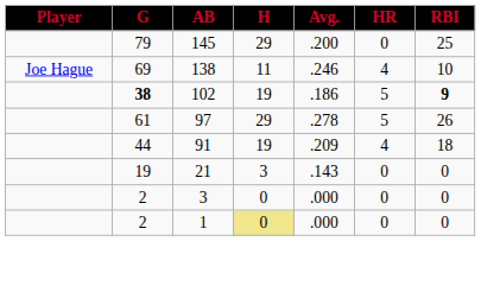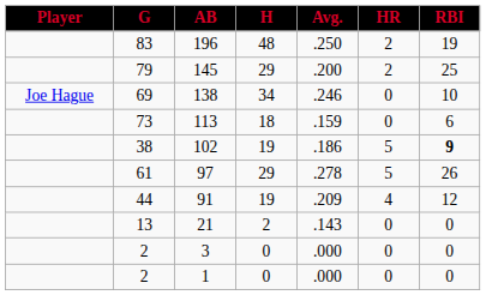+ row: 83 | 196 | 48 | .250 | 2 | 19
145 | HR: 0 -> 2
138 | H: 11 -> 34
138 | HR: 4 -> 0
+ row: 73 | 113 | 18 | .159 | 0 | 6
102 | G: bold -> normal
91 | RBI: 18 -> 12
21 | G: 19 -> 13
21 | H: 3 -> 2
1 | H: khaki background -> no background
